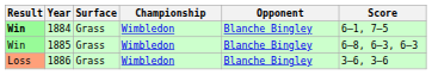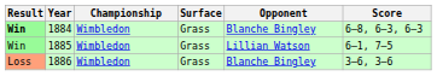columns swapped: Championship <-> Surface
1884 | Score: 6–1, 7–5 -> 6–8, 6–3, 6–3
1885 | Opponent: Blanche Bingley -> Lillian Watson
1885 | Score: 6–8, 6–3, 6–3 -> 6–1, 7–5
